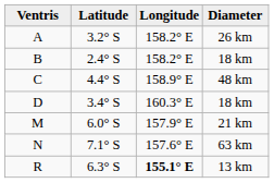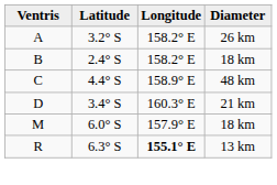D | Diameter: 18 km -> 21 km
M | Diameter: 21 km -> 18 km
- row: N | 7.1° S | 157.6° E | 63 km
